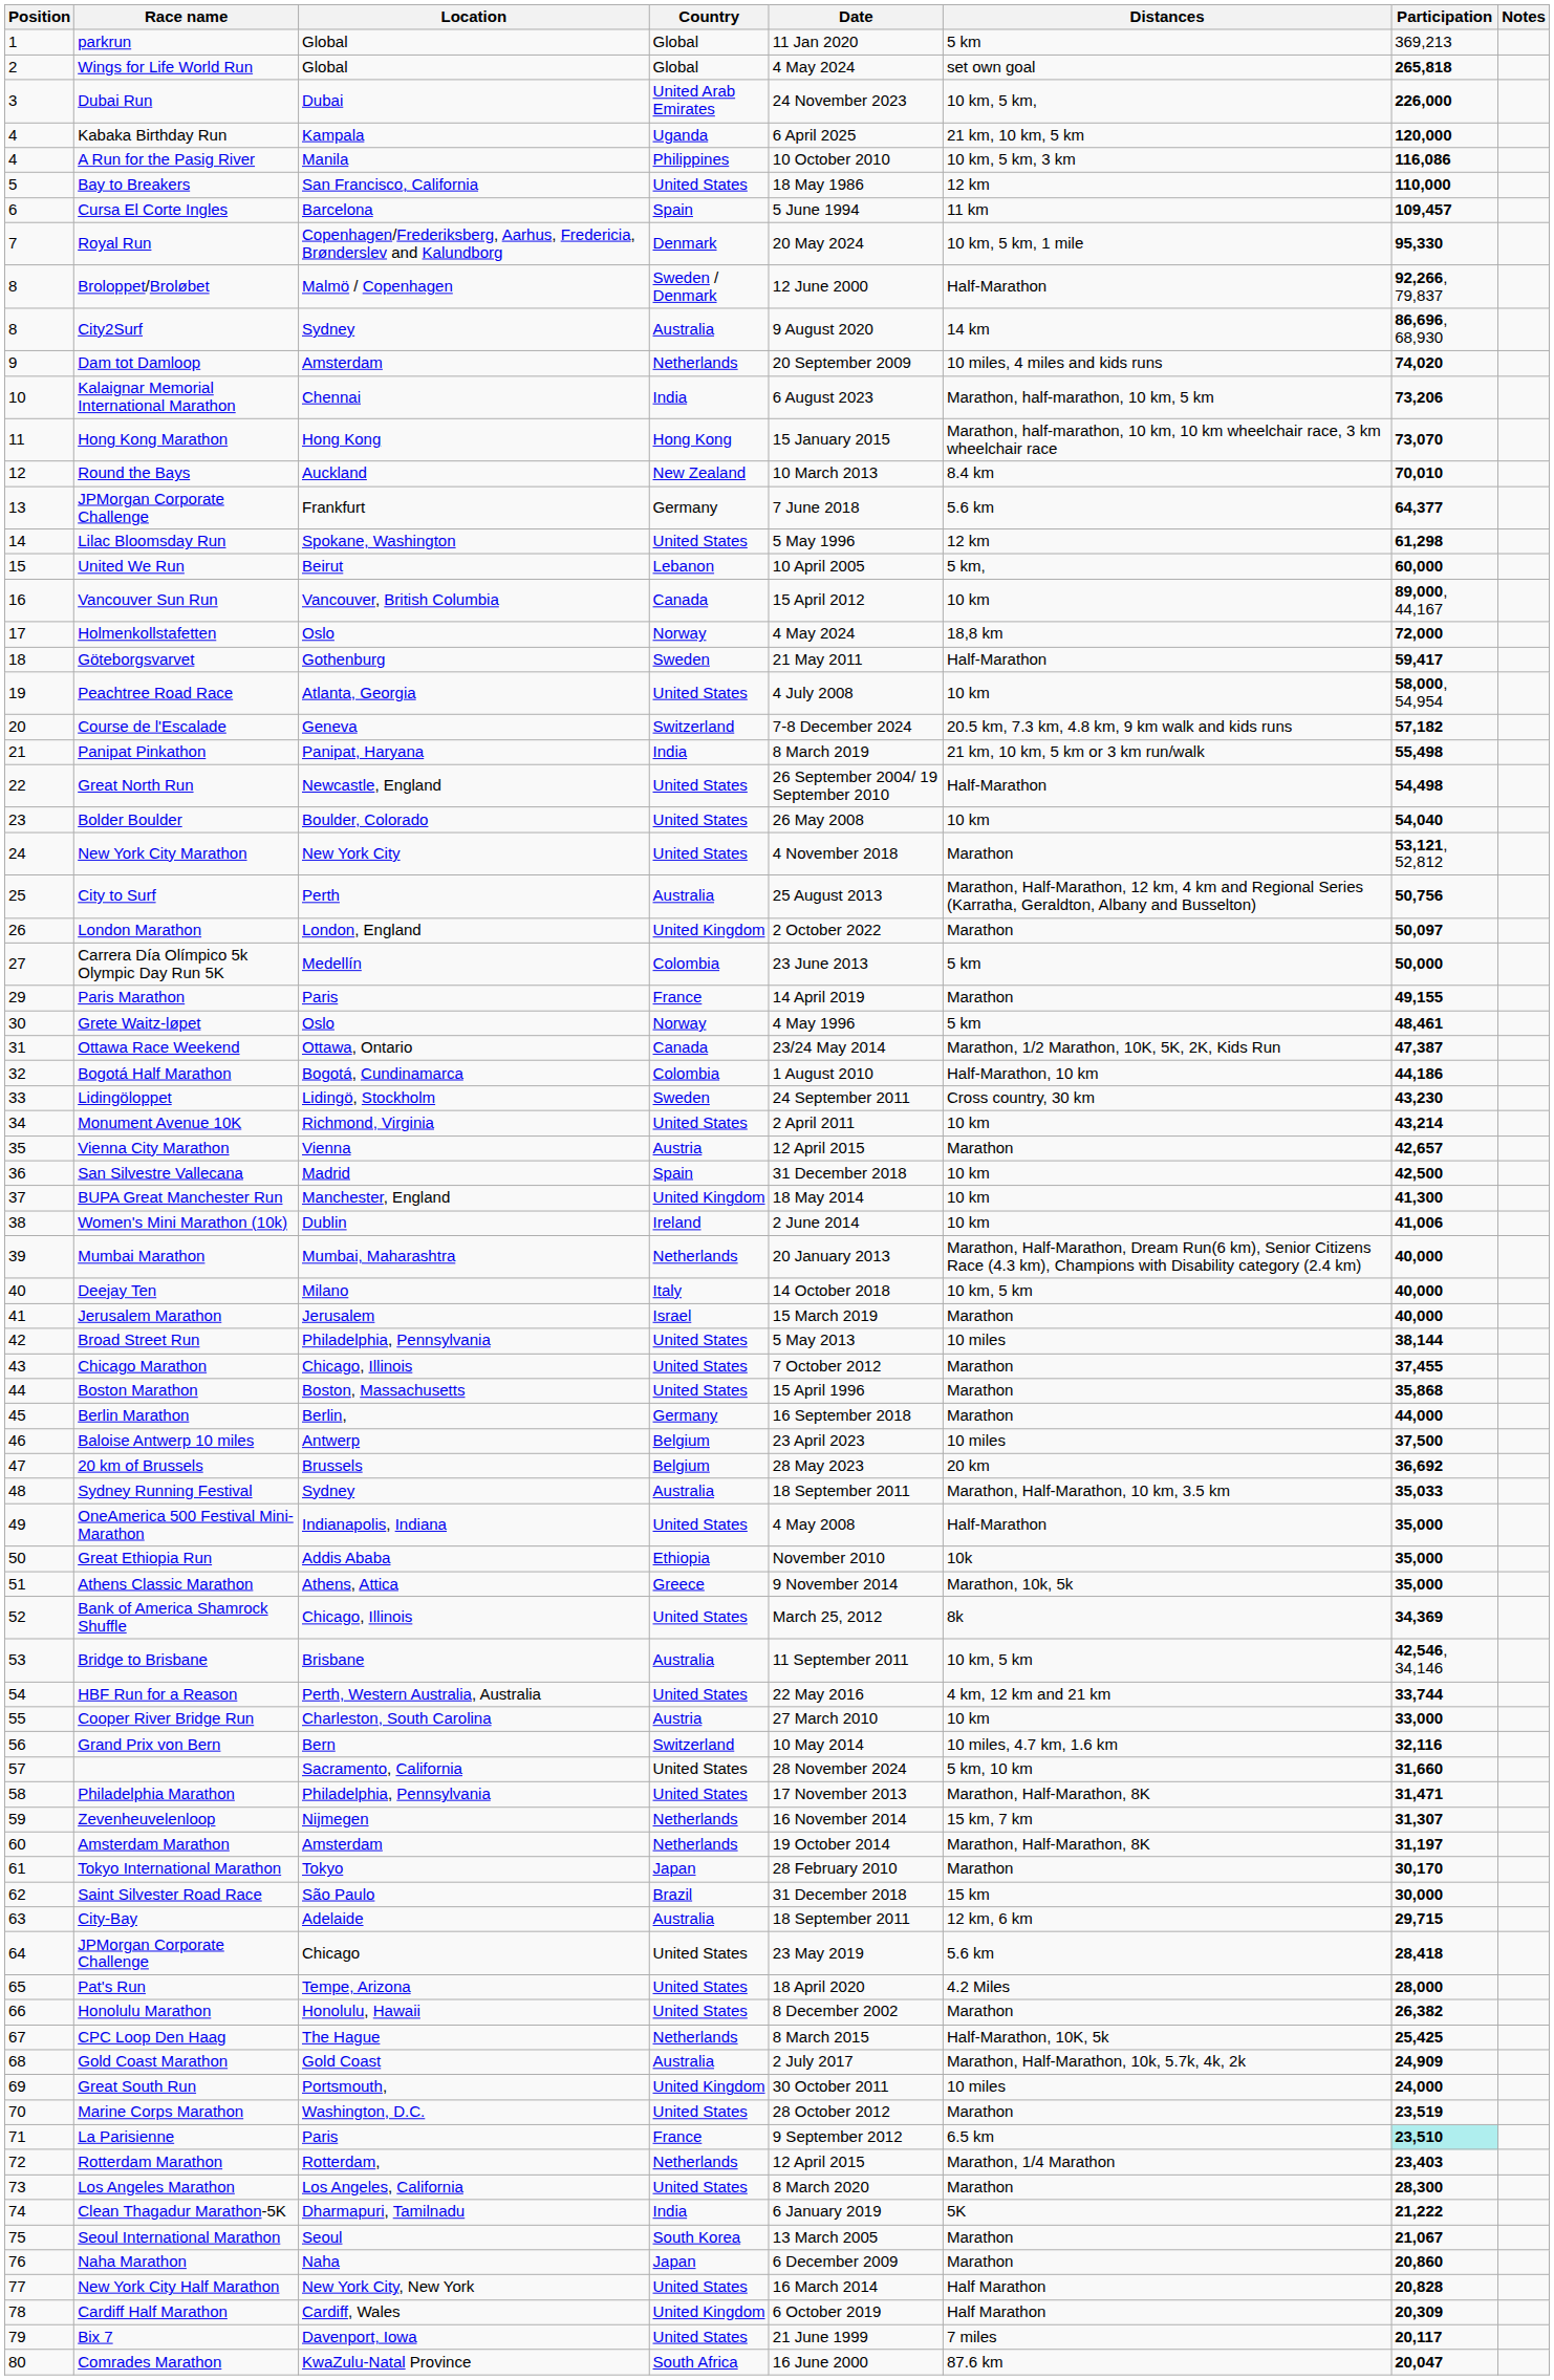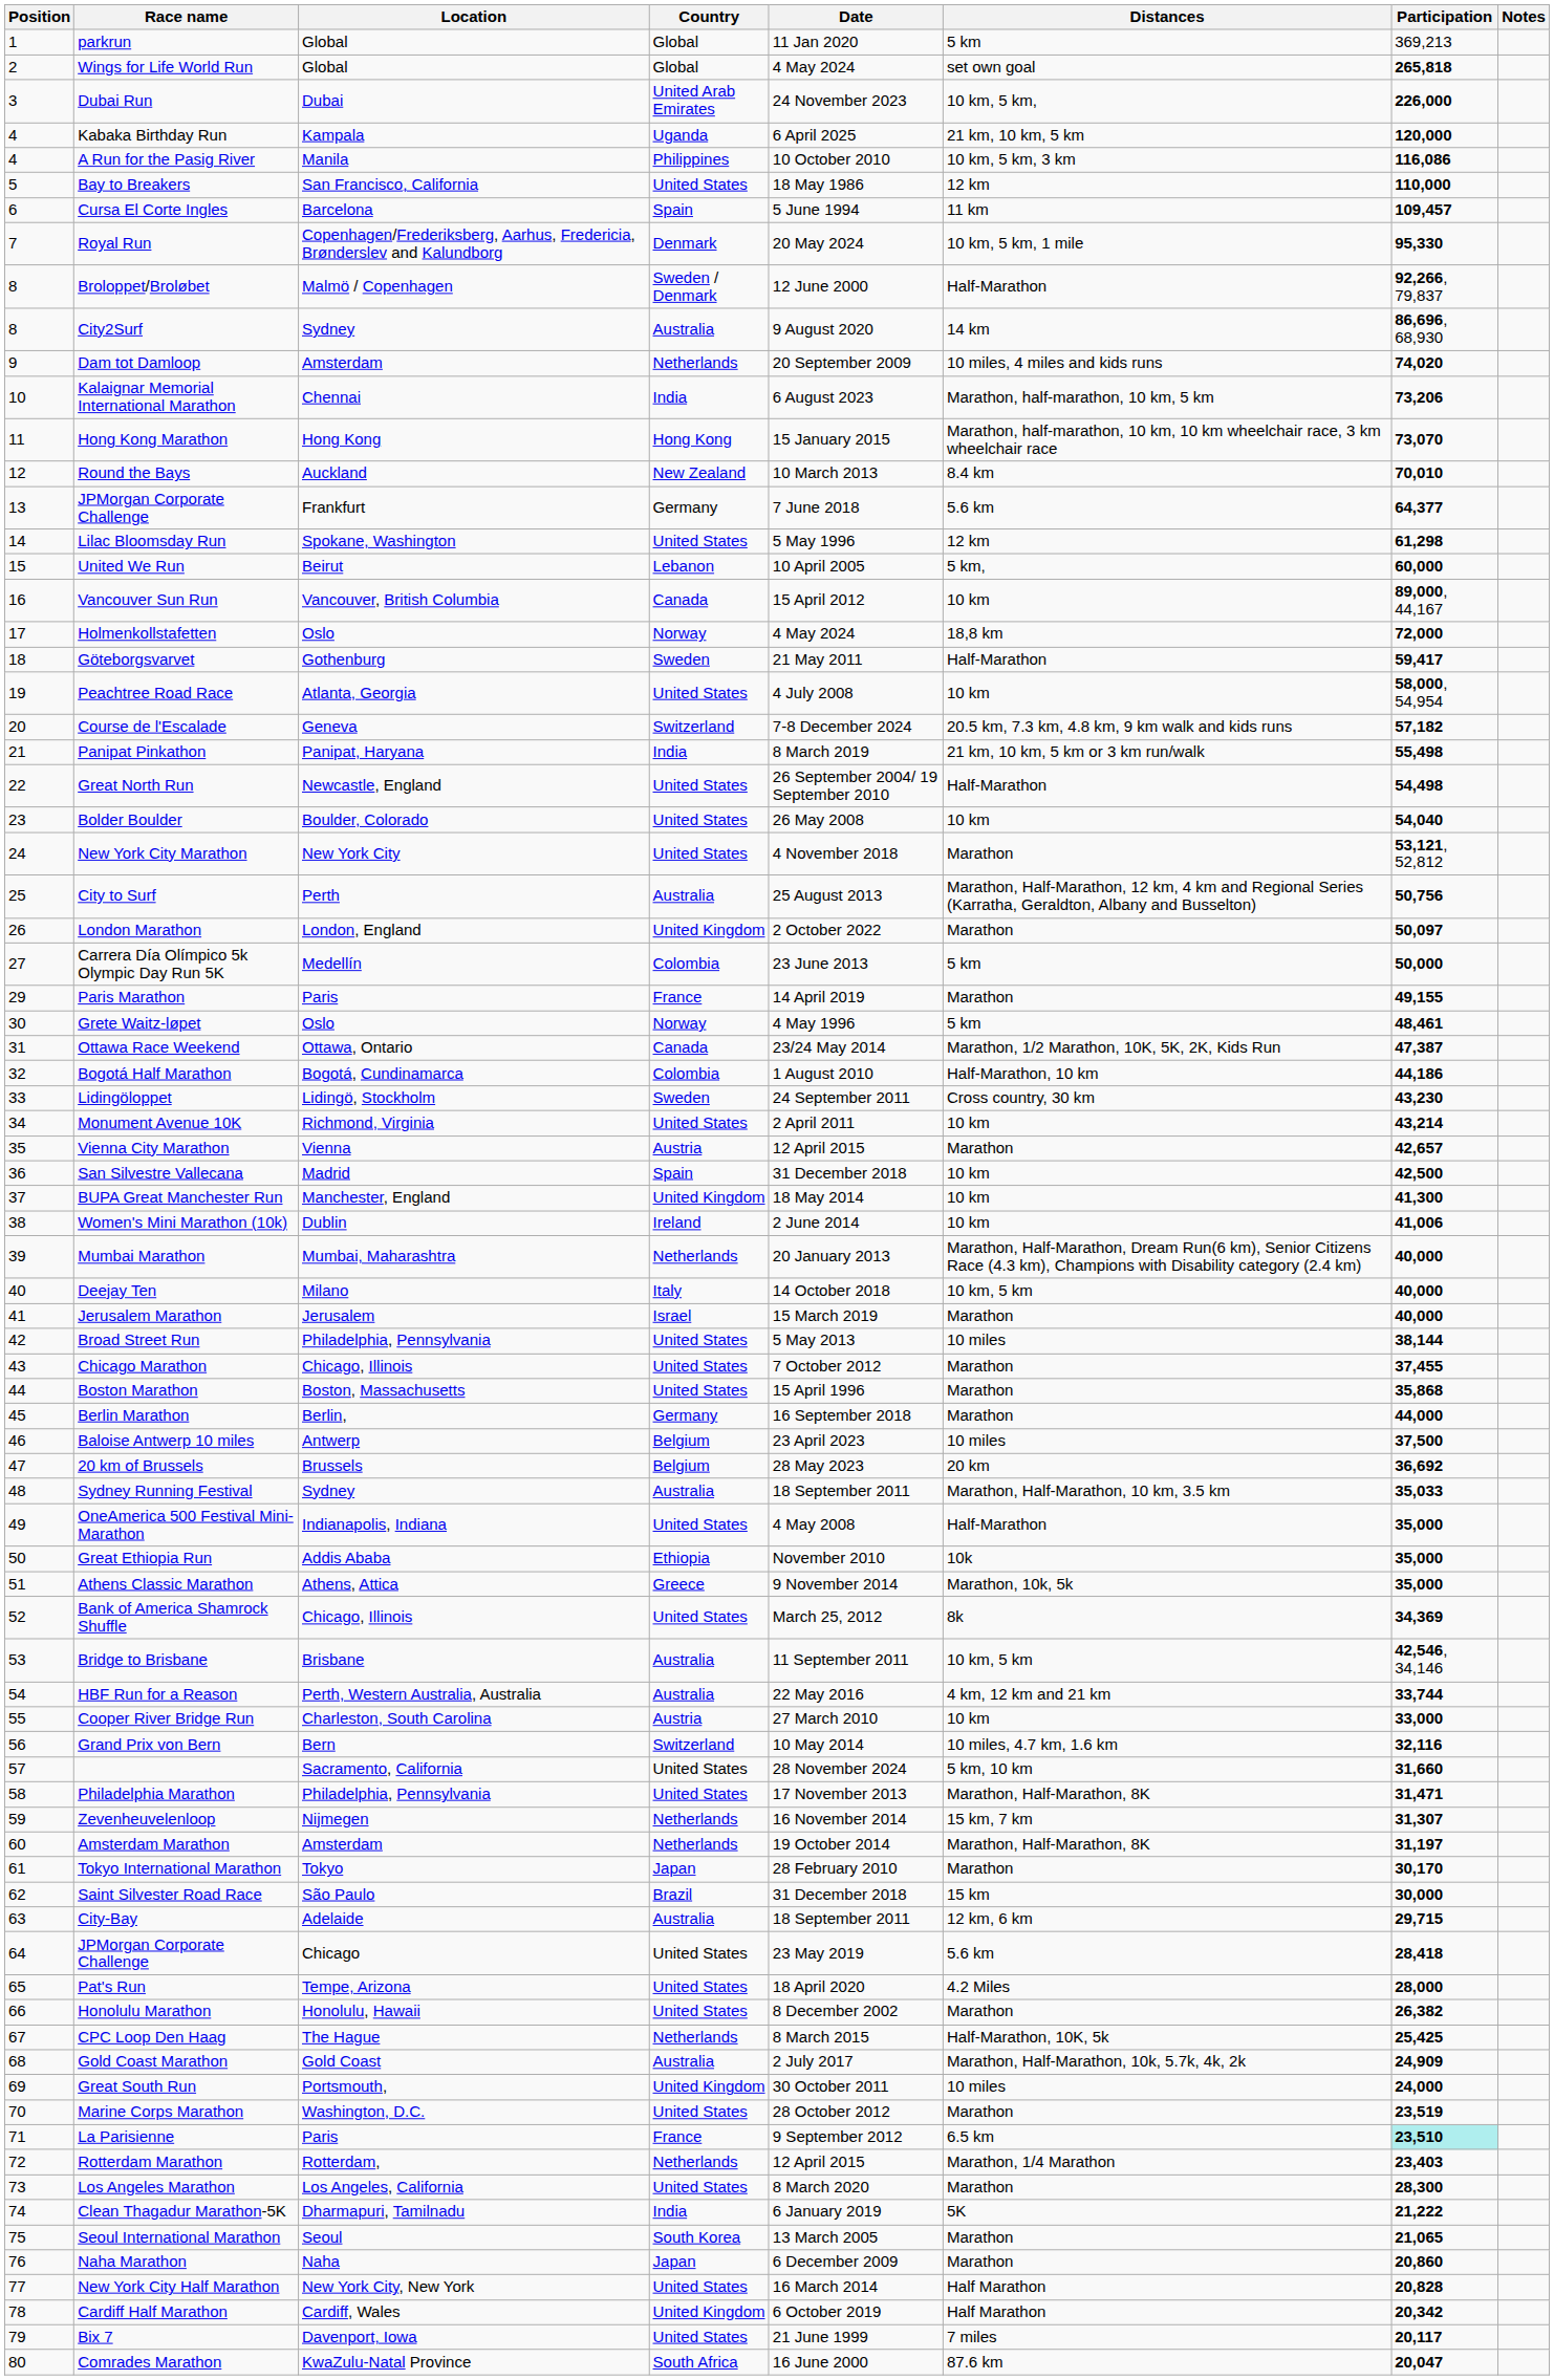HBF Run for a Reason | Country: United States -> Australia
Seoul International Marathon | Participation: 21,067 -> 21,065
Cardiff Half Marathon | Participation: 20,309 -> 20,342
